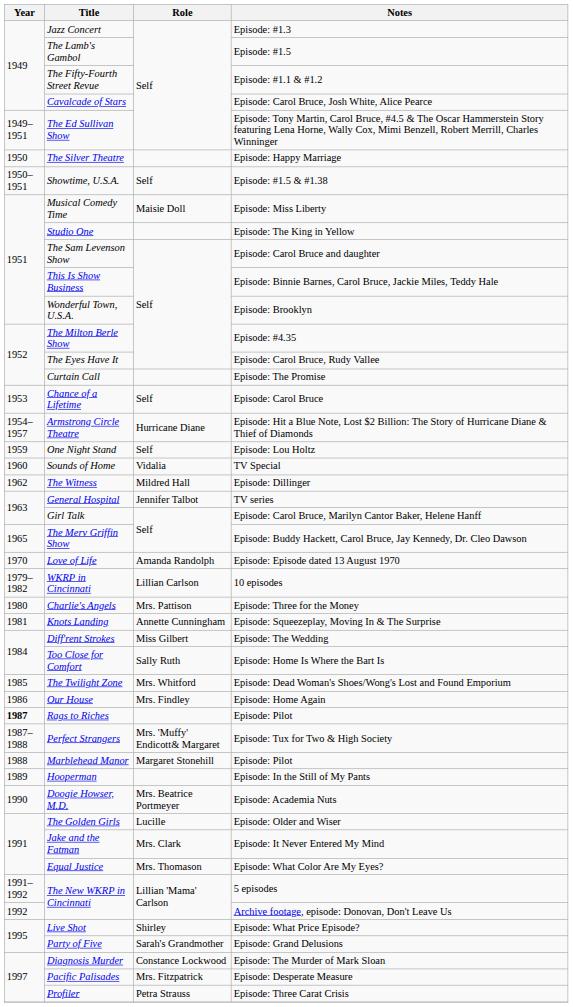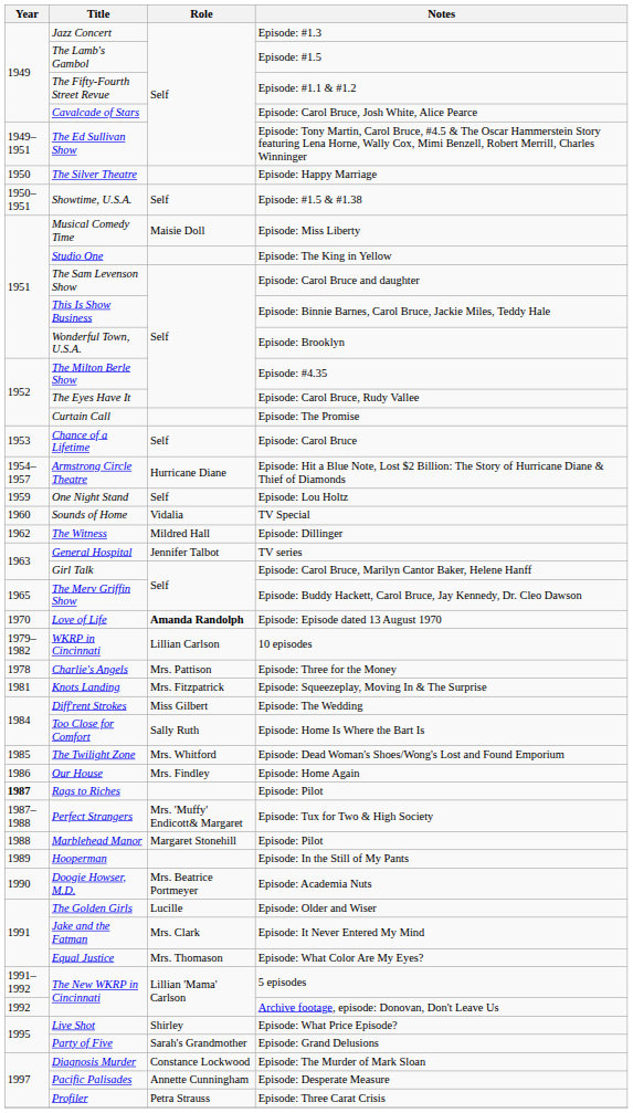Love of Life | Role: normal -> bold
Charlie's Angels | Year: 1980 -> 1978
Knots Landing | Role: Annette Cunningham -> Mrs. Fitzpatrick
Pacific Palisades | Role: Mrs. Fitzpatrick -> Annette Cunningham
